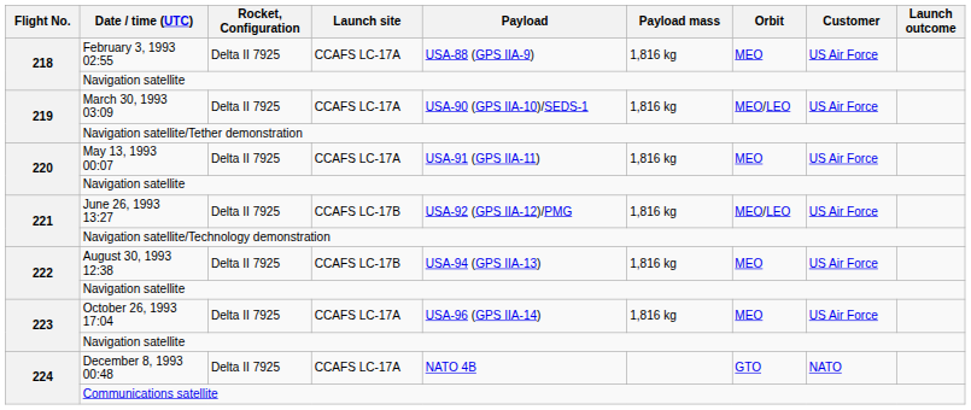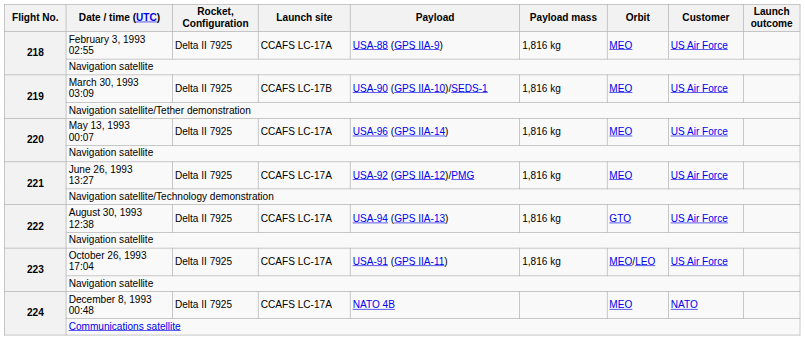March 30, 1993 03:09 | Launch site: CCAFS LC-17A -> CCAFS LC-17B
March 30, 1993 03:09 | Orbit: MEO/LEO -> MEO
May 13, 1993 00:07 | Payload: USA-91 (GPS IIA-11) -> USA-96 (GPS IIA-14)
June 26, 1993 13:27 | Launch site: CCAFS LC-17B -> CCAFS LC-17A
June 26, 1993 13:27 | Orbit: MEO/LEO -> MEO
August 30, 1993 12:38 | Launch site: CCAFS LC-17B -> CCAFS LC-17A
August 30, 1993 12:38 | Orbit: MEO -> GTO
October 26, 1993 17:04 | Payload: USA-96 (GPS IIA-14) -> USA-91 (GPS IIA-11)
October 26, 1993 17:04 | Orbit: MEO -> MEO/LEO
December 8, 1993 00:48 | Orbit: GTO -> MEO
